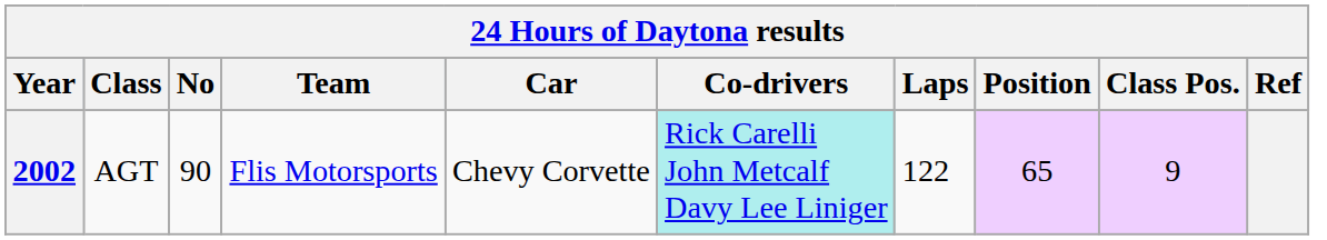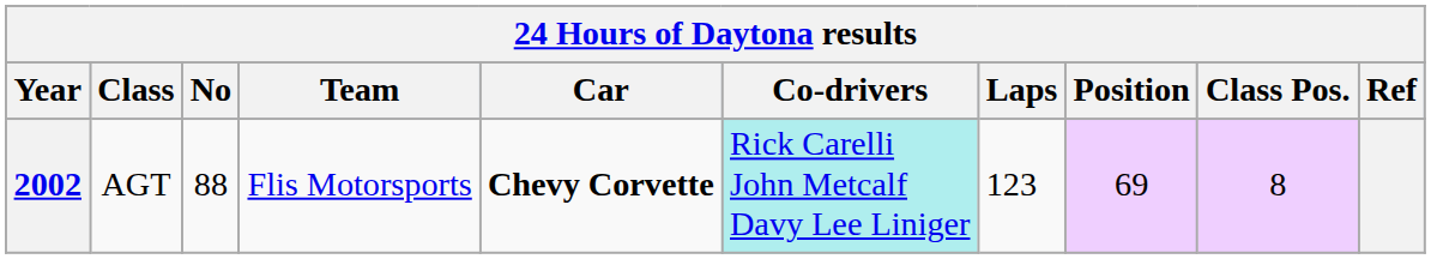2002 | No: 90 -> 88
2002 | Car: normal -> bold
2002 | Laps: 122 -> 123
2002 | Position: 65 -> 69
2002 | Class Pos.: 9 -> 8
